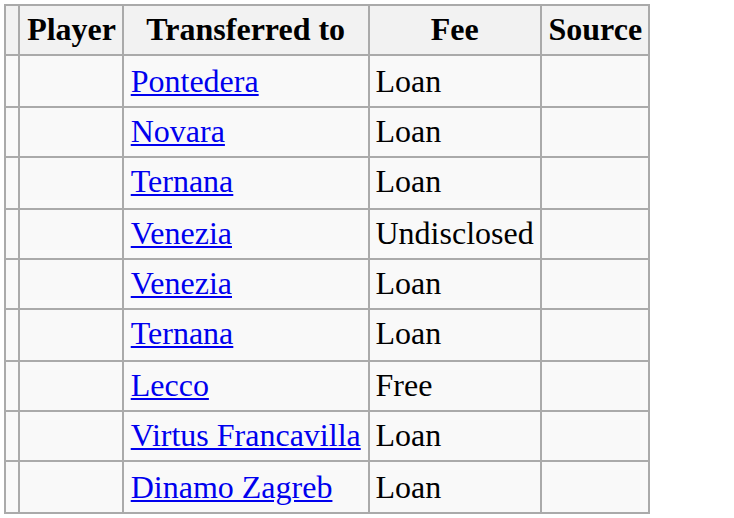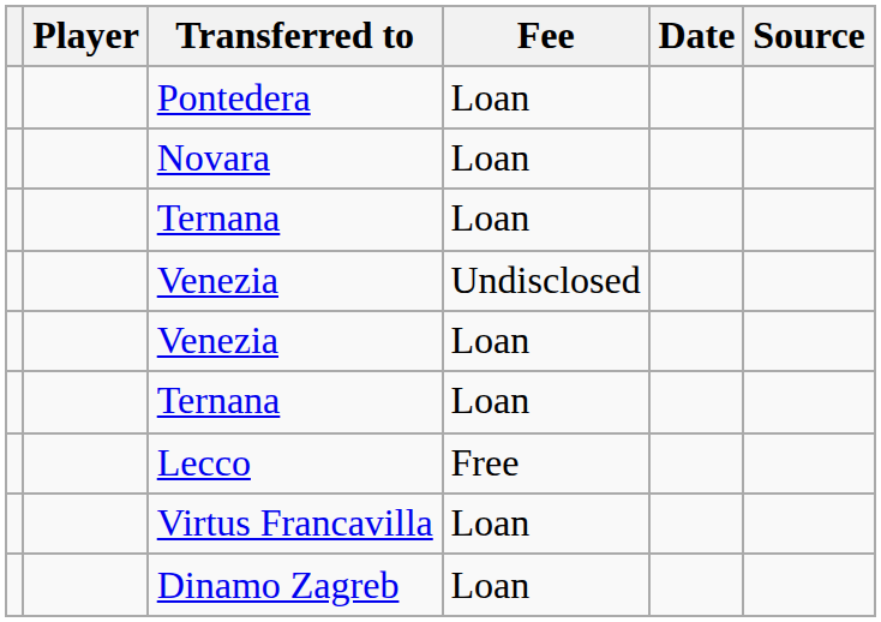+ column: Date
